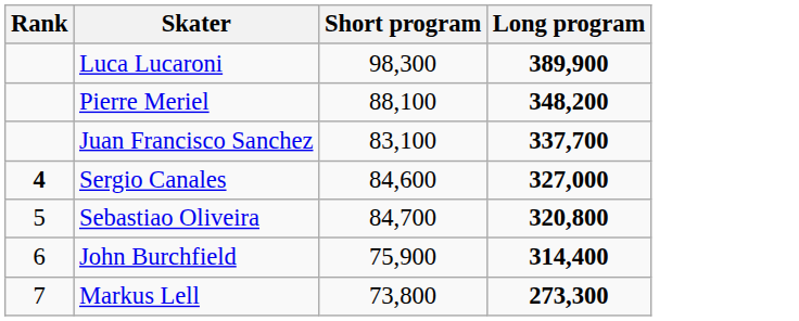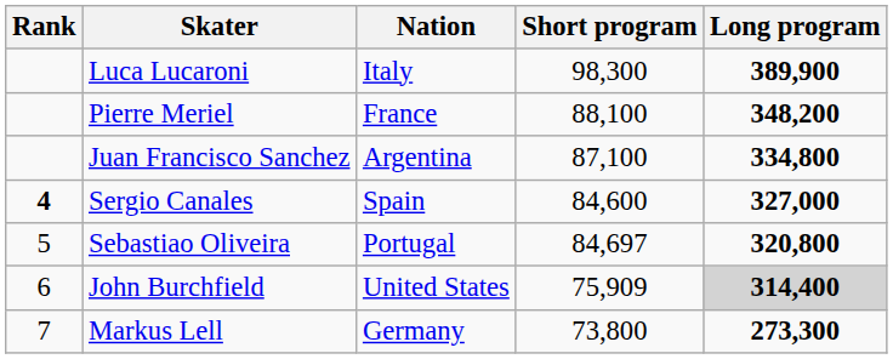+ column: Nation | Italy | France | Argentina | Spain | Portugal | United States | Germany
Juan Francisco Sanchez | Short program: 83,100 -> 87,100
Juan Francisco Sanchez | Long program: 337,700 -> 334,800
Sebastiao Oliveira | Short program: 84,700 -> 84,697
John Burchfield | Short program: 75,900 -> 75,909
John Burchfield | Long program: no background -> lightgrey background
